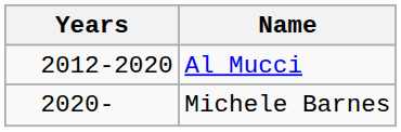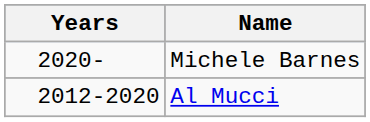rows swapped: Al Mucci <-> Michele Barnes
